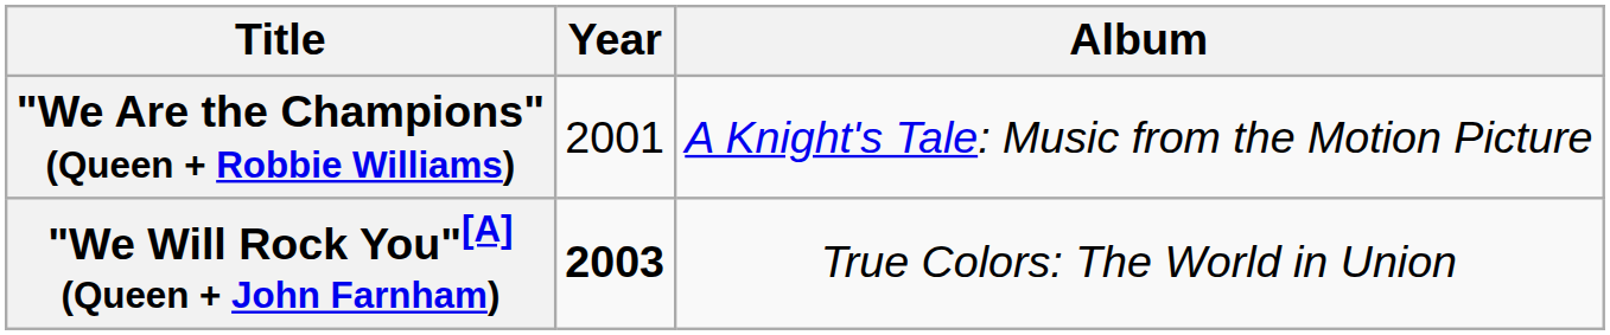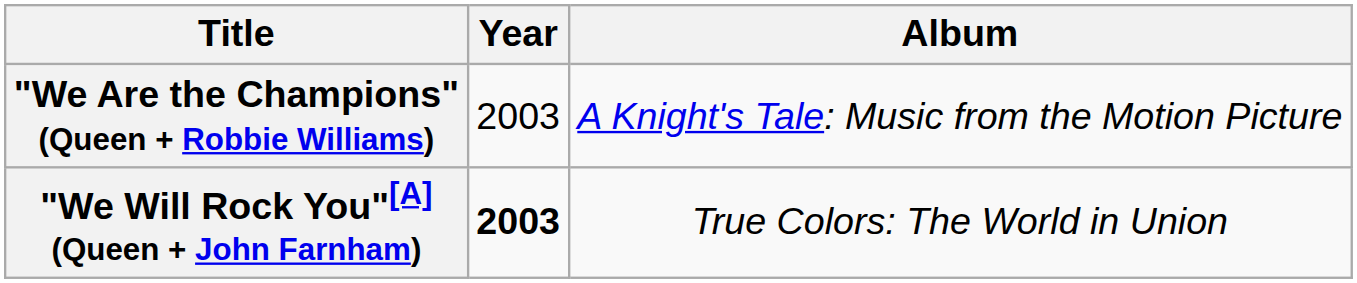"We Are the Champions" (Queen + Robbie Williams) | Year: 2001 -> 2003
